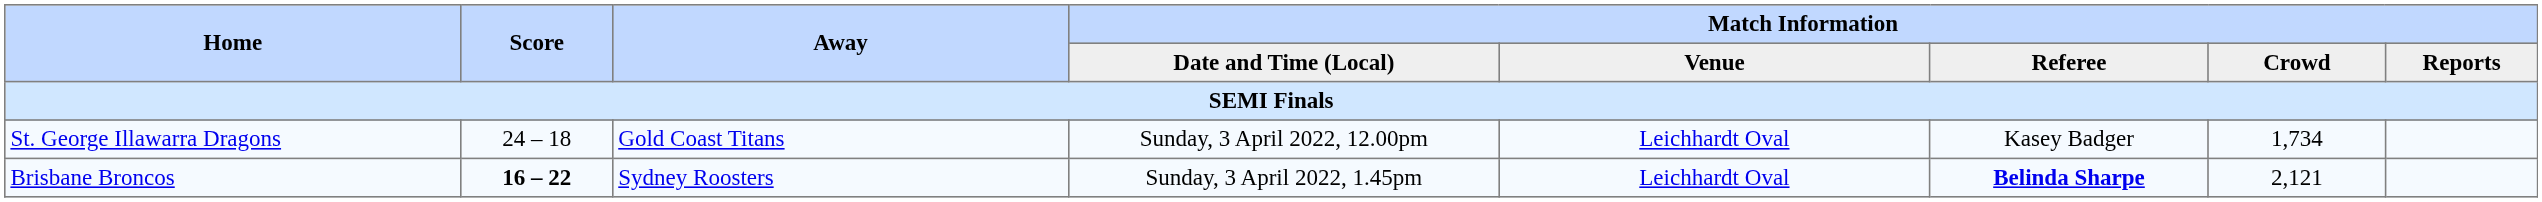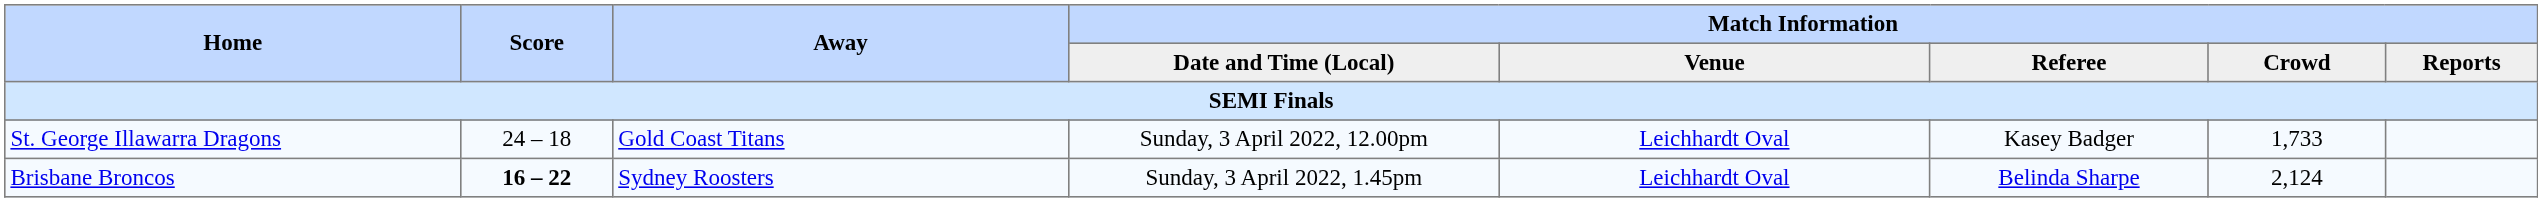St. George Illawarra Dragons | Match Information / Crowd: 1,734 -> 1,733
Brisbane Broncos | Match Information / Referee: bold -> normal
Brisbane Broncos | Match Information / Crowd: 2,121 -> 2,124
